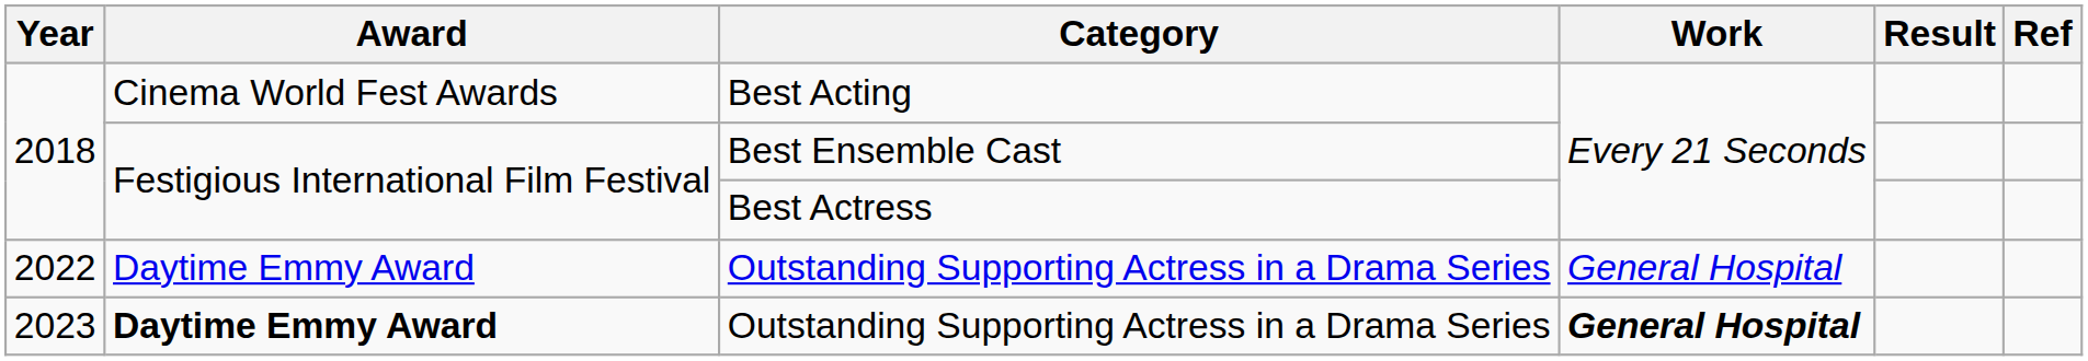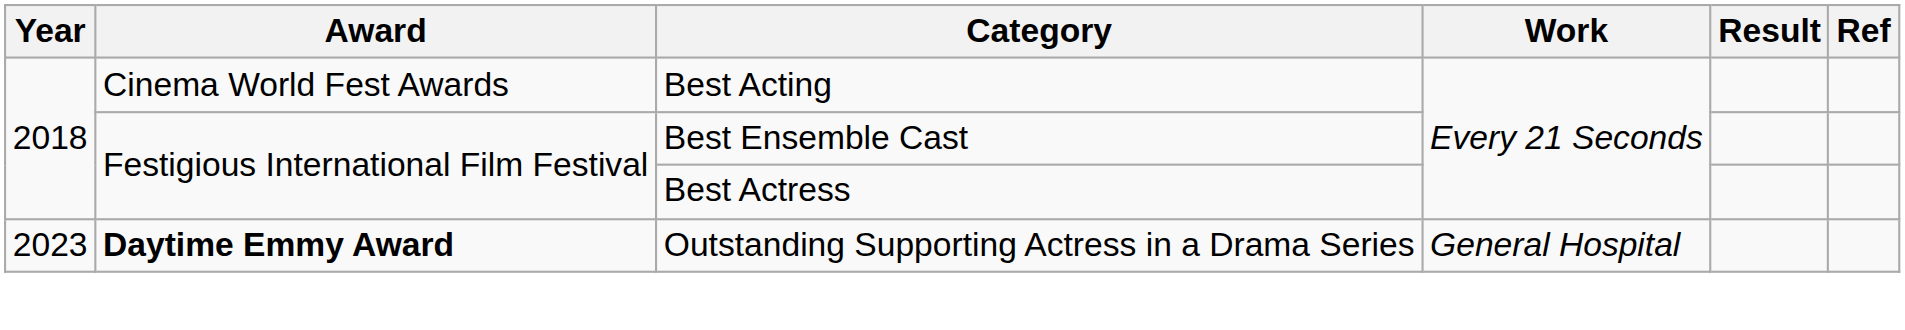- row: 2022 | Daytime Emmy Award | Outstanding Supporting Actress in a Drama Series | General Hospital
2023 / Outstanding Supporting Actress in a Drama Series | Work: bold -> normal
